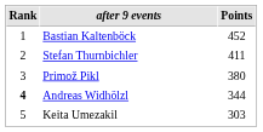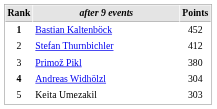Bastian Kaltenböck | Rank: normal -> bold
Stefan Thurnbichler | Points: 411 -> 412
Andreas Widhölzl | Points: 344 -> 304
